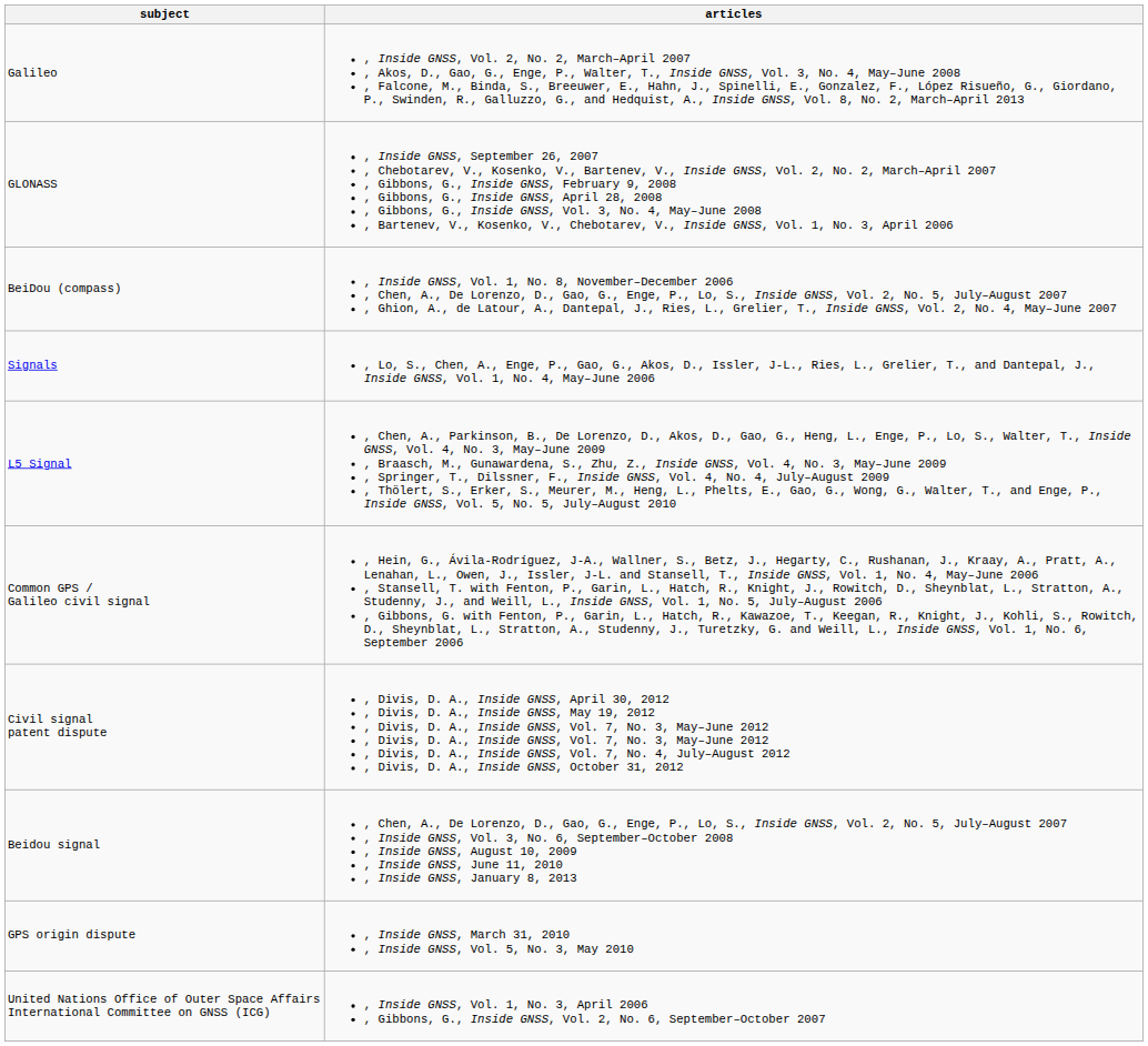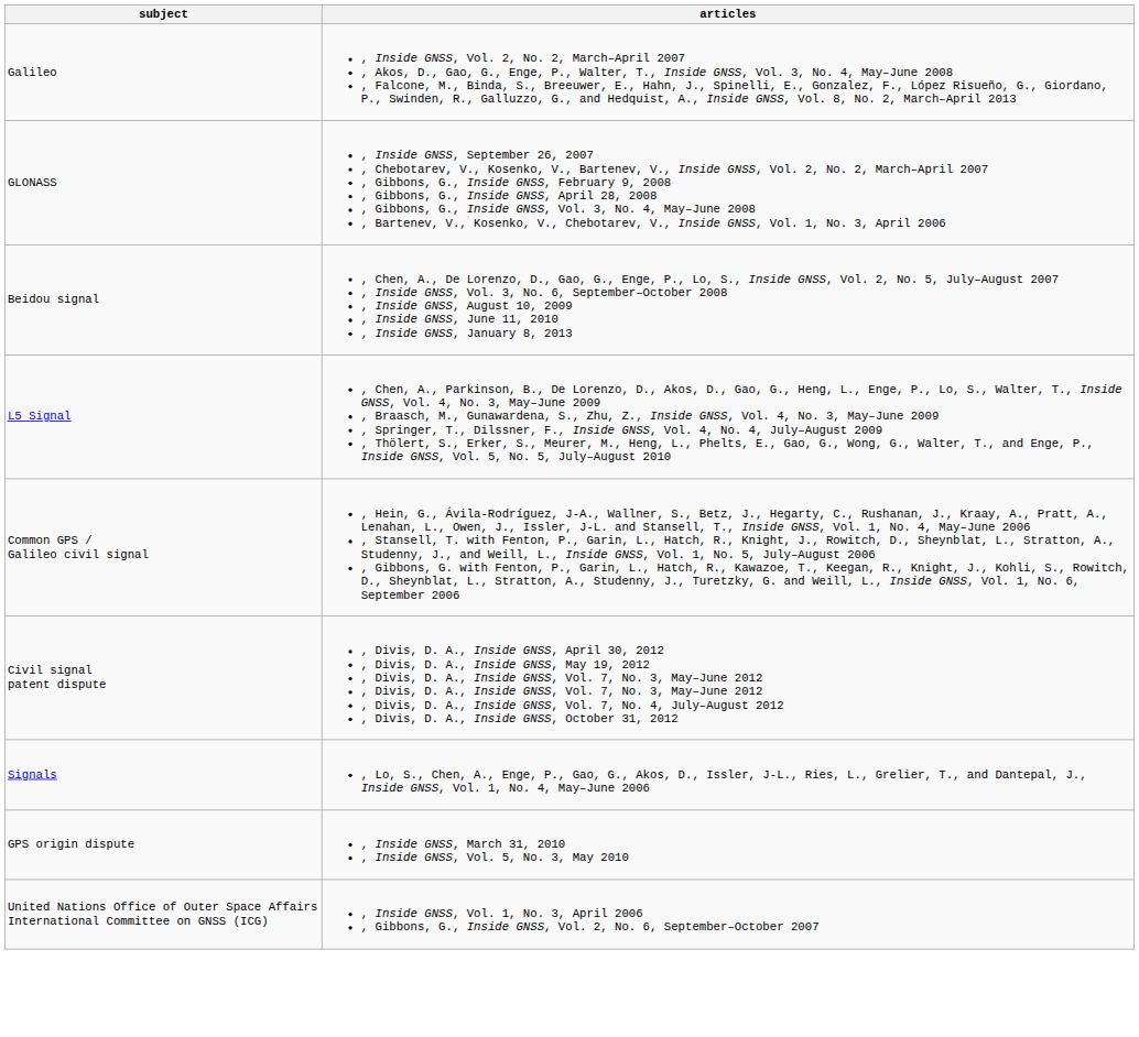- row: BeiDou (compass) | , Inside GNSS, Vol. 1, No. 8, November–December 2006 , Chen, A., De Lorenzo, D., Gao, G., Enge, P., Lo, S., Inside GNSS, Vol. 2, No. 5, July–August 2007 , Ghion, A., de Latour, A., Dantepal, J., Ries, L., Grelier, T., Inside GNSS, Vol. 2, No. 4, May–June 2007
rows swapped: Signals <-> Beidou signal
